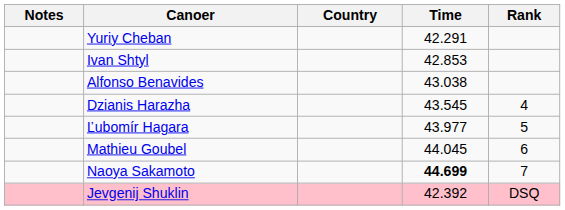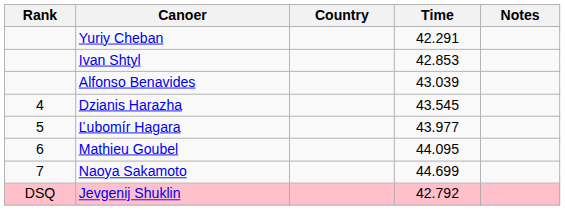columns swapped: Rank <-> Notes
Alfonso Benavides | Time: 43.038 -> 43.039
Mathieu Goubel | Time: 44.045 -> 44.095
Naoya Sakamoto | Time: bold -> normal
Jevgenij Shuklin | Time: 42.392 -> 42.792
